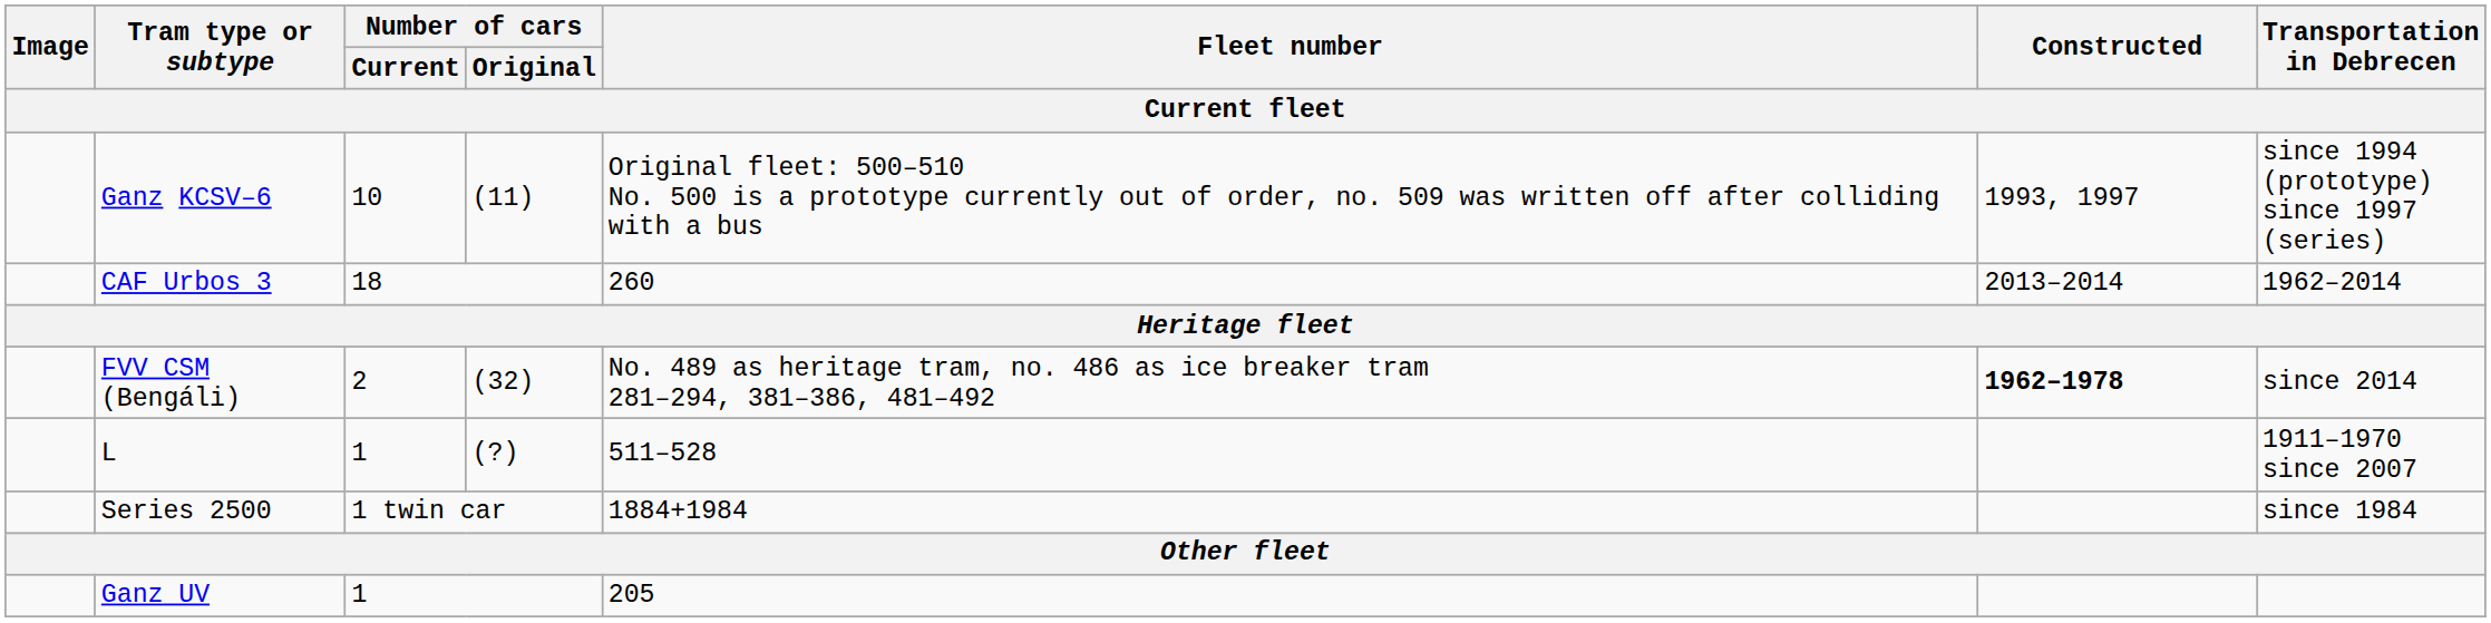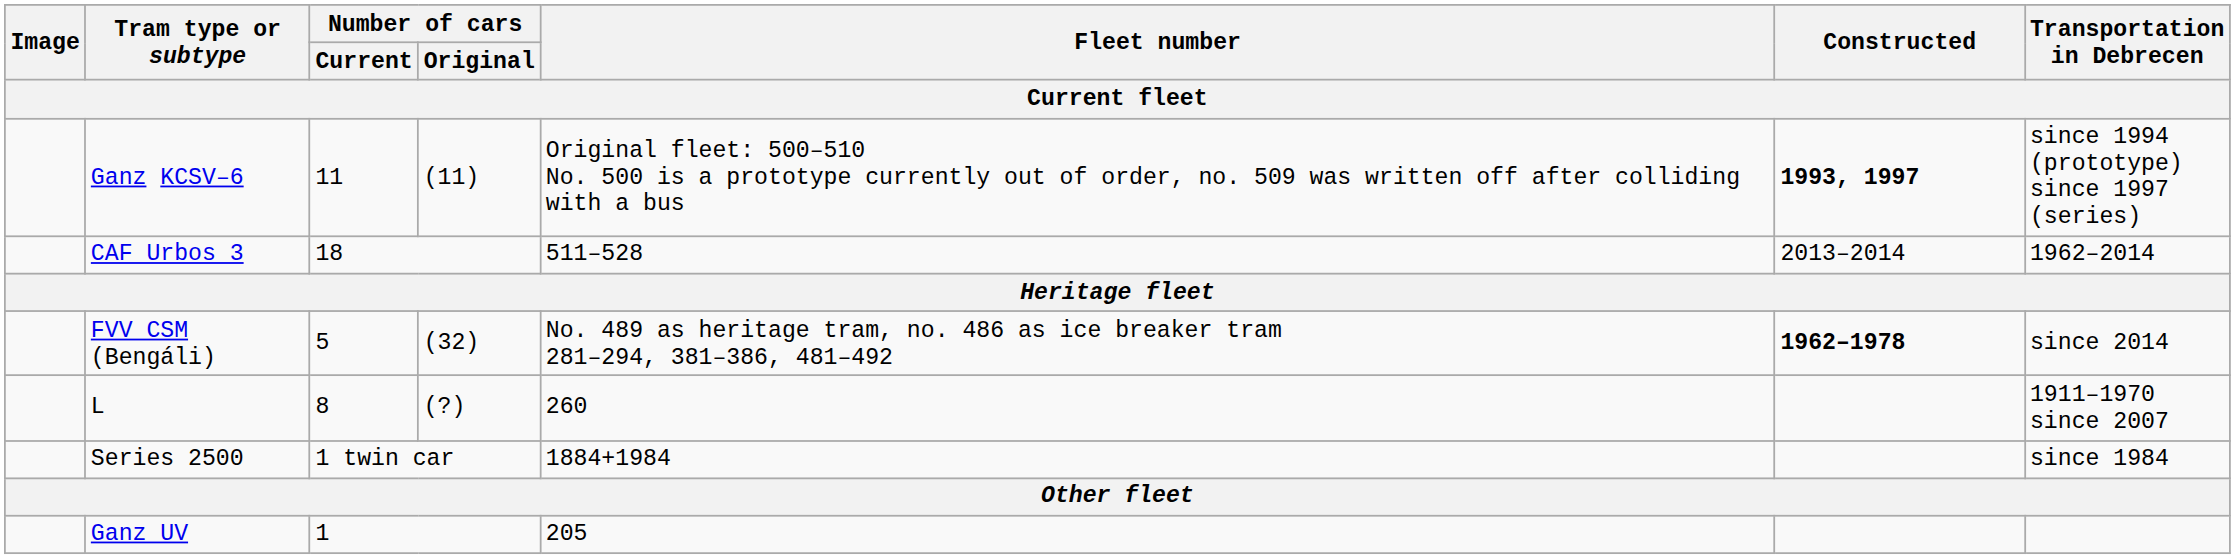Ganz KCSV–6 | Number of cars / Current: 10 -> 11
Ganz KCSV–6 | Constructed: normal -> bold
CAF Urbos 3 | Fleet number: 260 -> 511–528
FVV CSM (Bengáli) | Number of cars / Current: 2 -> 5
L | Number of cars / Current: 1 -> 8
L | Fleet number: 511–528 -> 260
